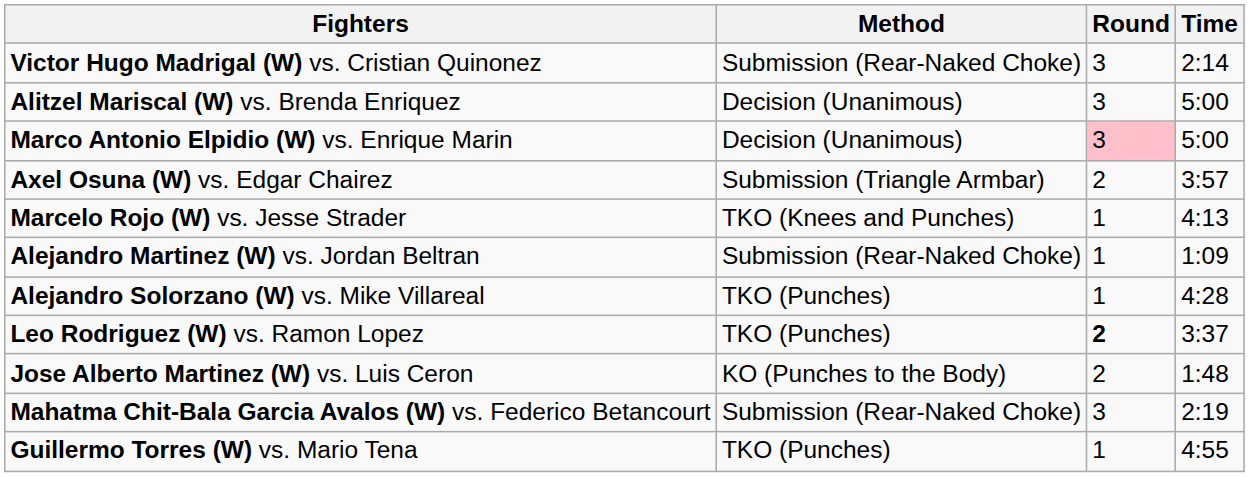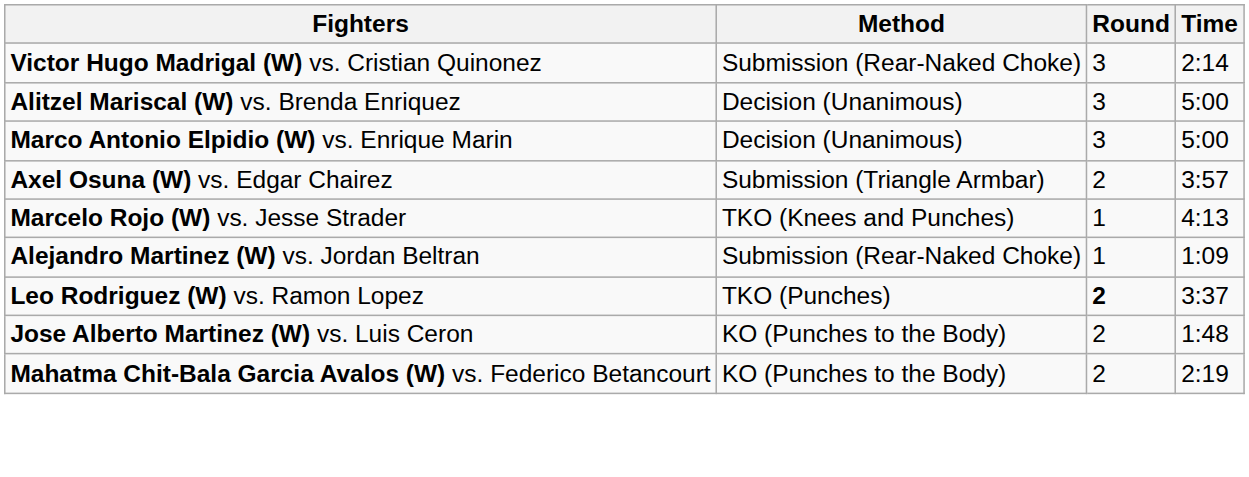Marco Antonio Elpidio (W) vs. Enrique Marin | Round: pink background -> no background
- row: Alejandro Solorzano (W) vs. Mike Villareal | TKO (Punches) | 1 | 4:28
Mahatma Chit-Bala Garcia Avalos (W) vs. Federico Betancourt | Method: Submission (Rear-Naked Choke) -> KO (Punches to the Body)
Mahatma Chit-Bala Garcia Avalos (W) vs. Federico Betancourt | Round: 3 -> 2
- row: Guillermo Torres (W) vs. Mario Tena | TKO (Punches) | 1 | 4:55
